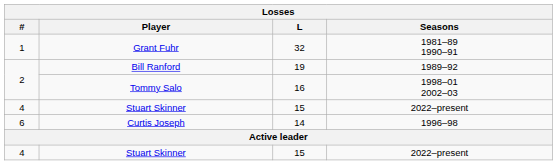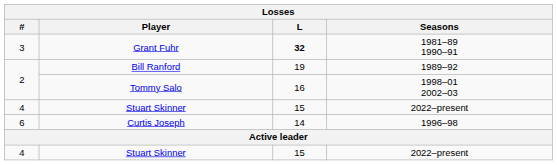Grant Fuhr | #: 1 -> 3
Grant Fuhr | L: normal -> bold
